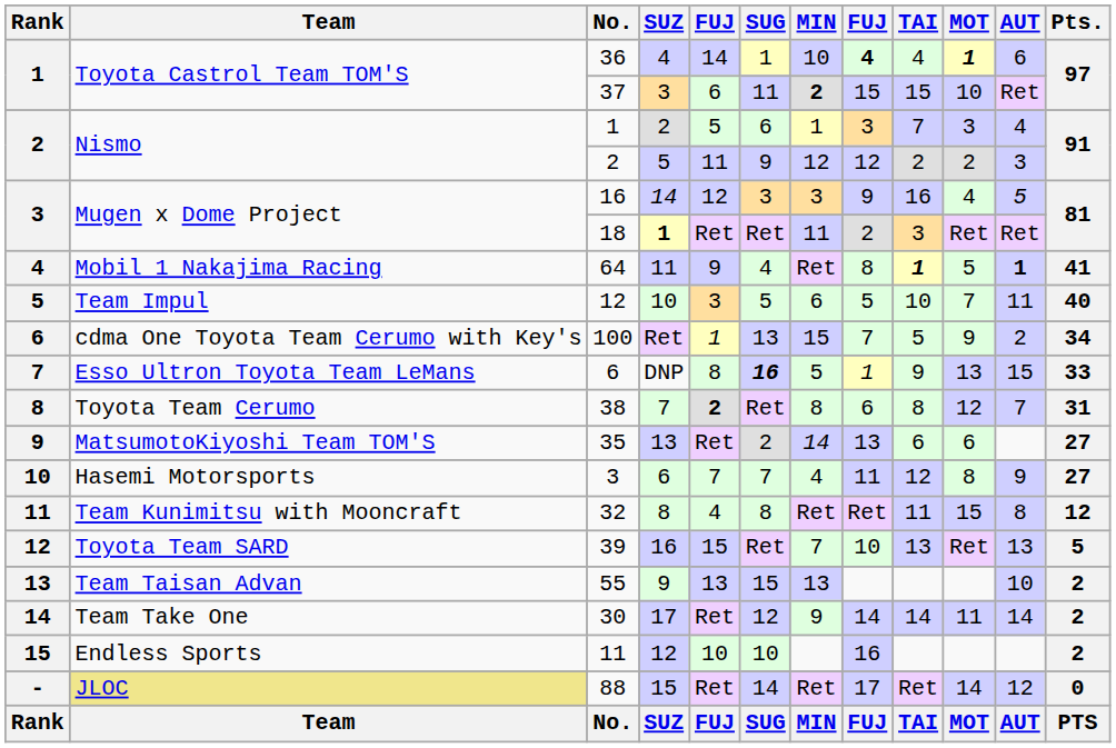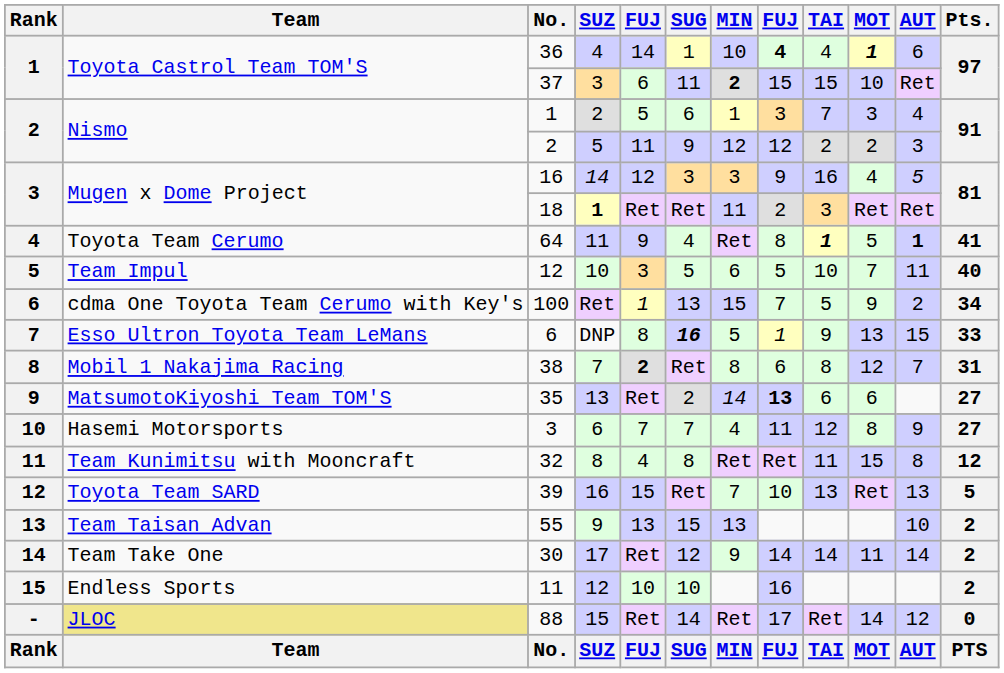64 | Team: Mobil 1 Nakajima Racing -> Toyota Team Cerumo
38 | Team: Toyota Team Cerumo -> Mobil 1 Nakajima Racing
35 | column 8: normal -> bold
